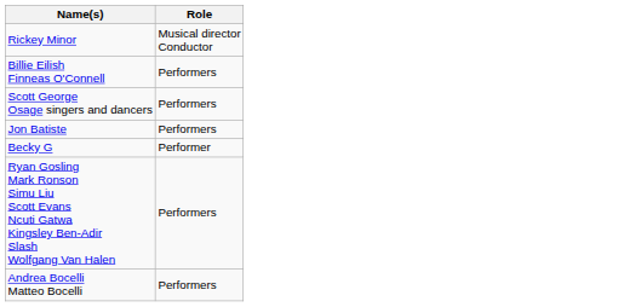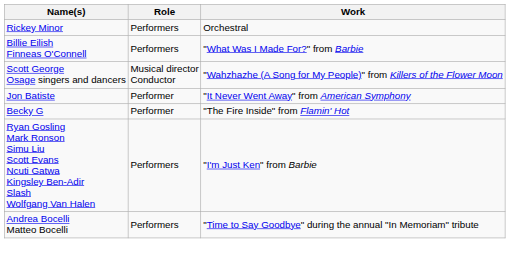+ column: Work | Orchestral | "What Was I Made For?" from Barbie | "Wahzhazhe (A Song for My People)" from Killers of the Flower Moon | "It Never Went Away" from American Symphony | "The Fire Inside" from Flamin' Hot | "I'm Just Ken" from Barbie | "Time to Say Goodbye" during the annual "In Memoriam" tribute
Rickey Minor | Role: Musical director Conductor -> Performers
Scott George Osage singers and dancers | Role: Performers -> Musical director Conductor
Jon Batiste | Role: Performers -> Performer
